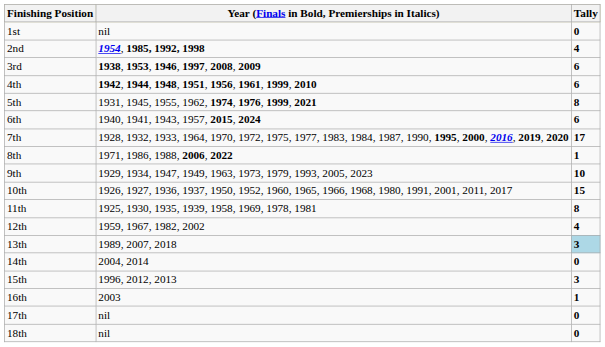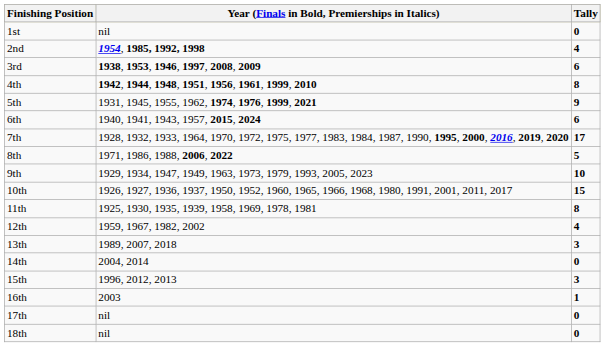4th | Tally: 6 -> 8
5th | Tally: 8 -> 9
8th | Tally: 1 -> 5
13th | Tally: lightblue background -> no background
